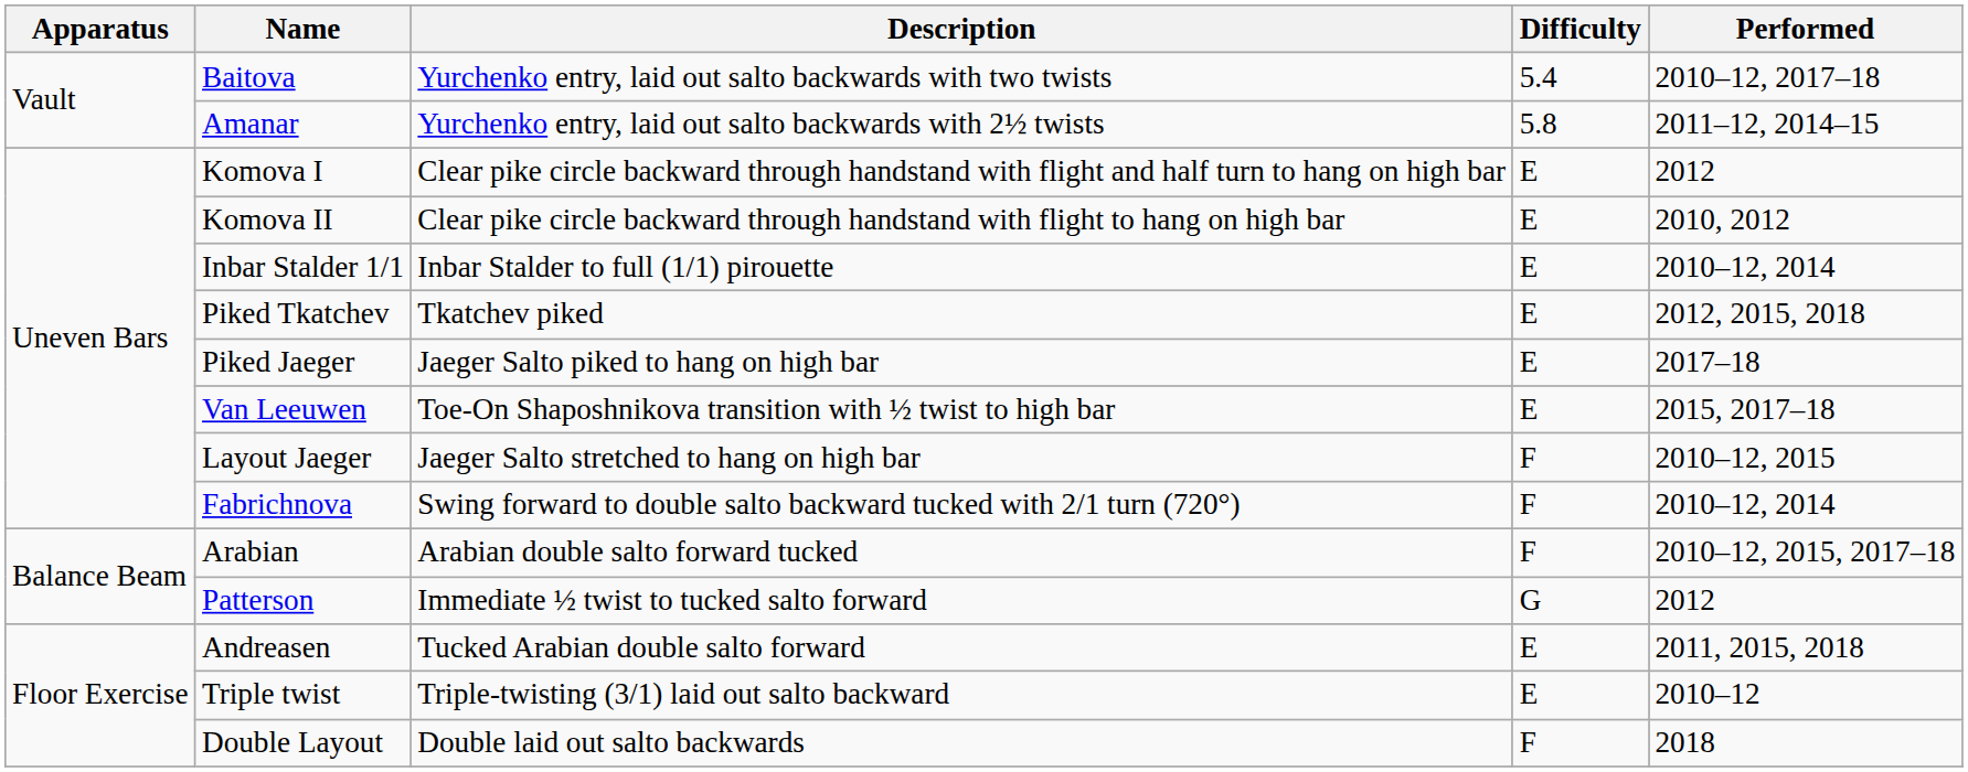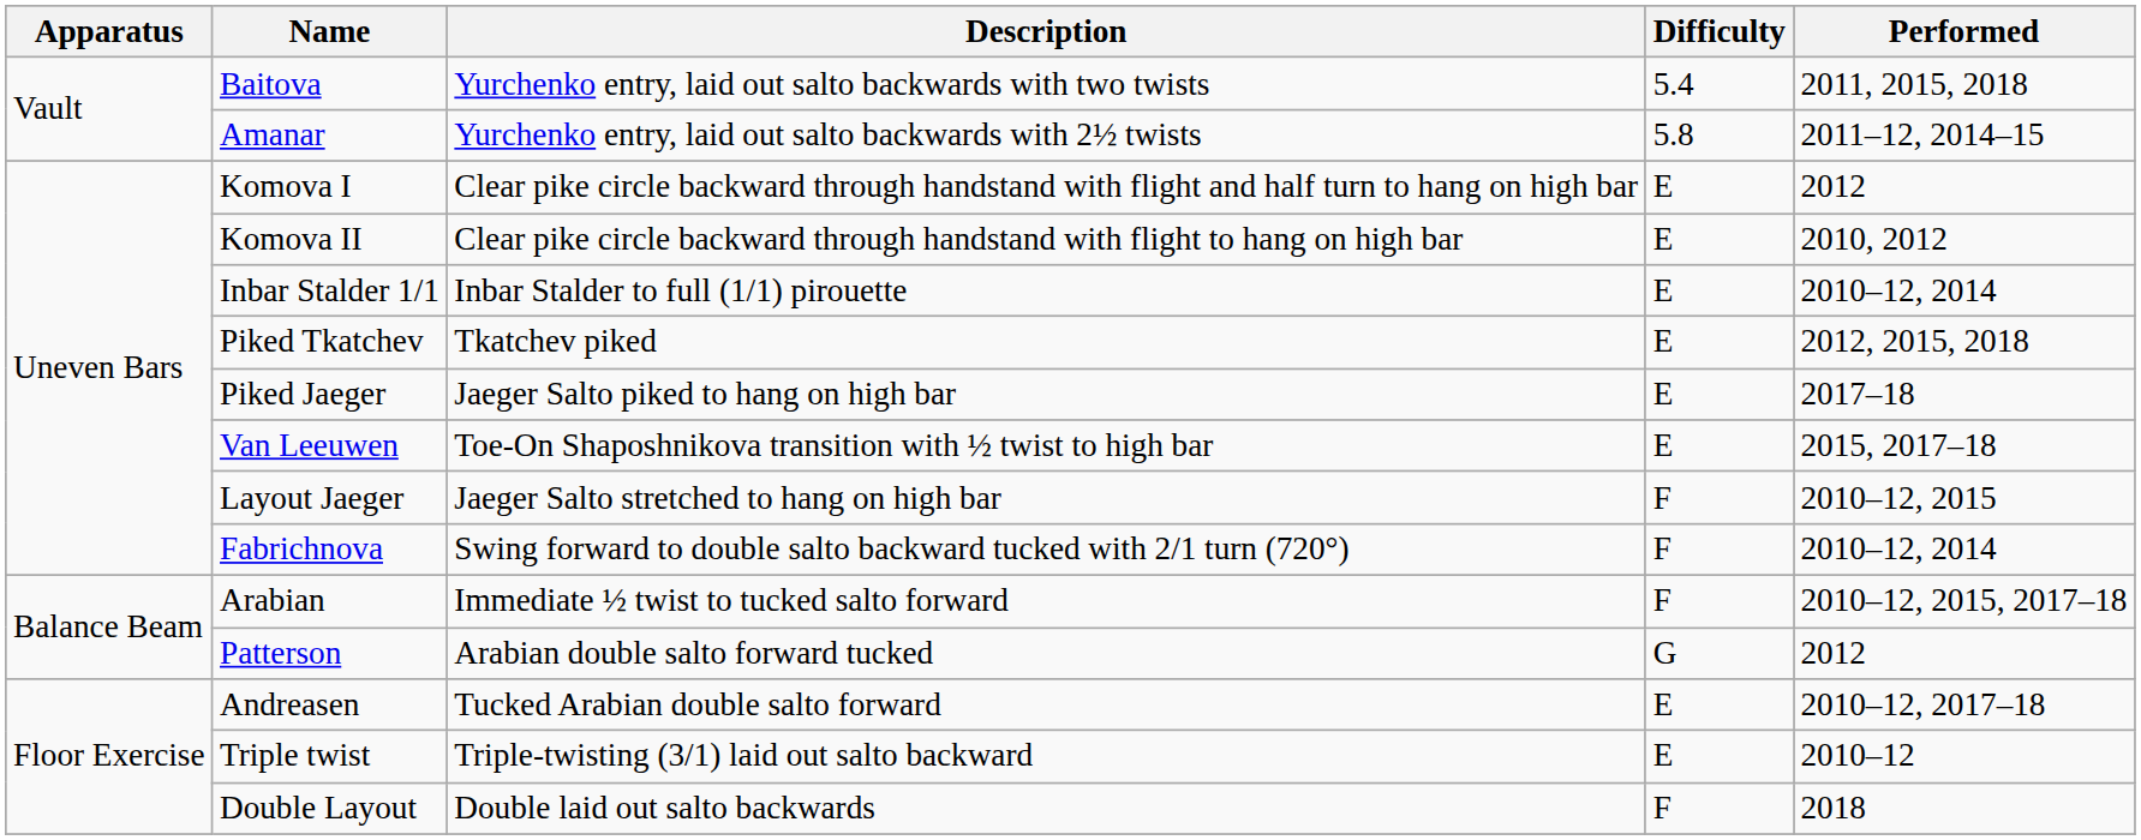Baitova | Performed: 2010–12, 2017–18 -> 2011, 2015, 2018
Arabian | Description: Arabian double salto forward tucked -> Immediate ½ twist to tucked salto forward
Patterson | Description: Immediate ½ twist to tucked salto forward -> Arabian double salto forward tucked
Andreasen | Performed: 2011, 2015, 2018 -> 2010–12, 2017–18
